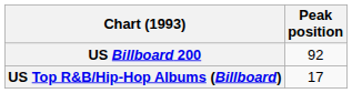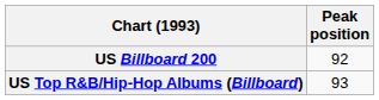US Top R&B/Hip-Hop Albums (Billboard) | Peak position: 17 -> 93
